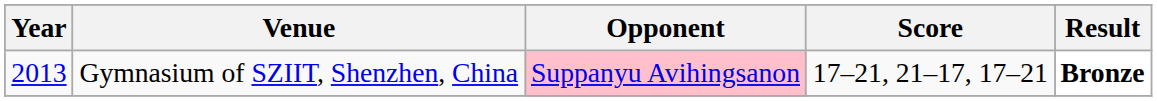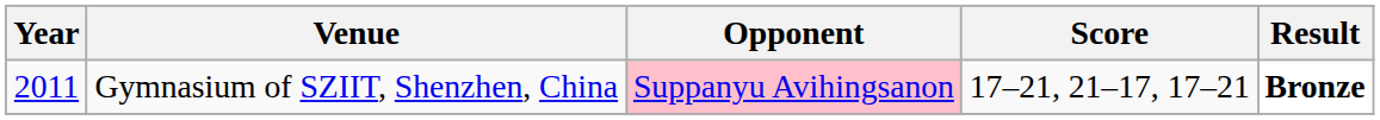Gymnasium of SZIIT, Shenzhen, China | Year: 2013 -> 2011
